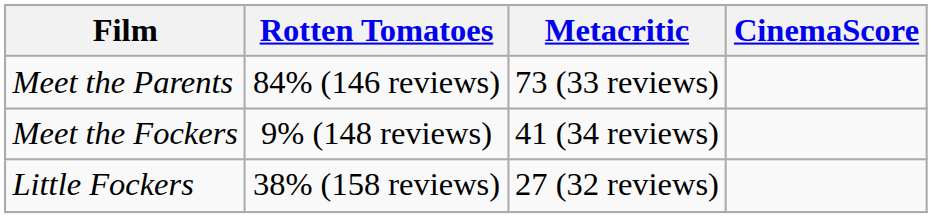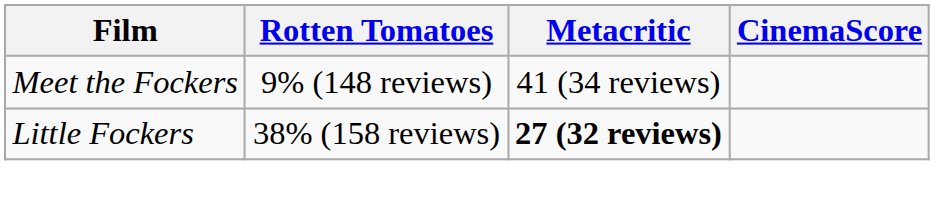- row: Meet the Parents | 84% (146 reviews) | 73 (33 reviews)
Little Fockers | Metacritic: normal -> bold
